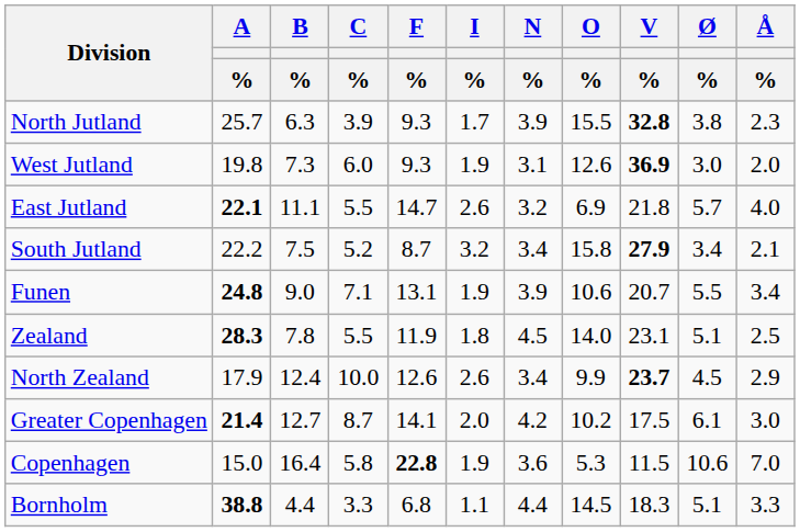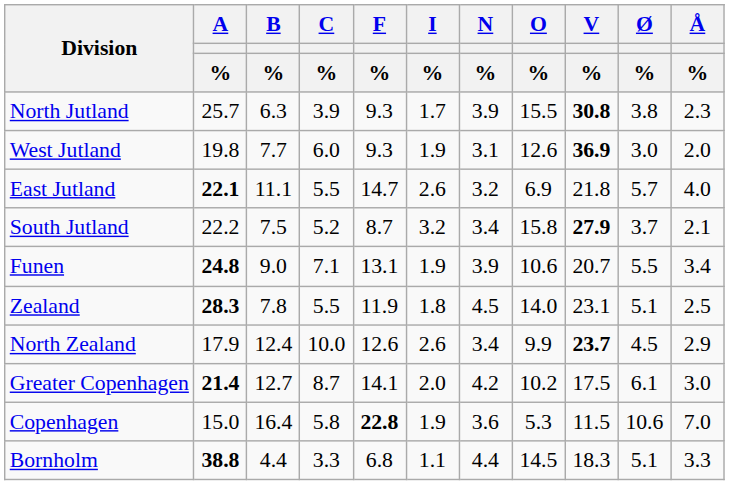North Jutland | V / %: 32.8 -> 30.8
West Jutland | B / %: 7.3 -> 7.7
South Jutland | Ø / %: 3.4 -> 3.7
